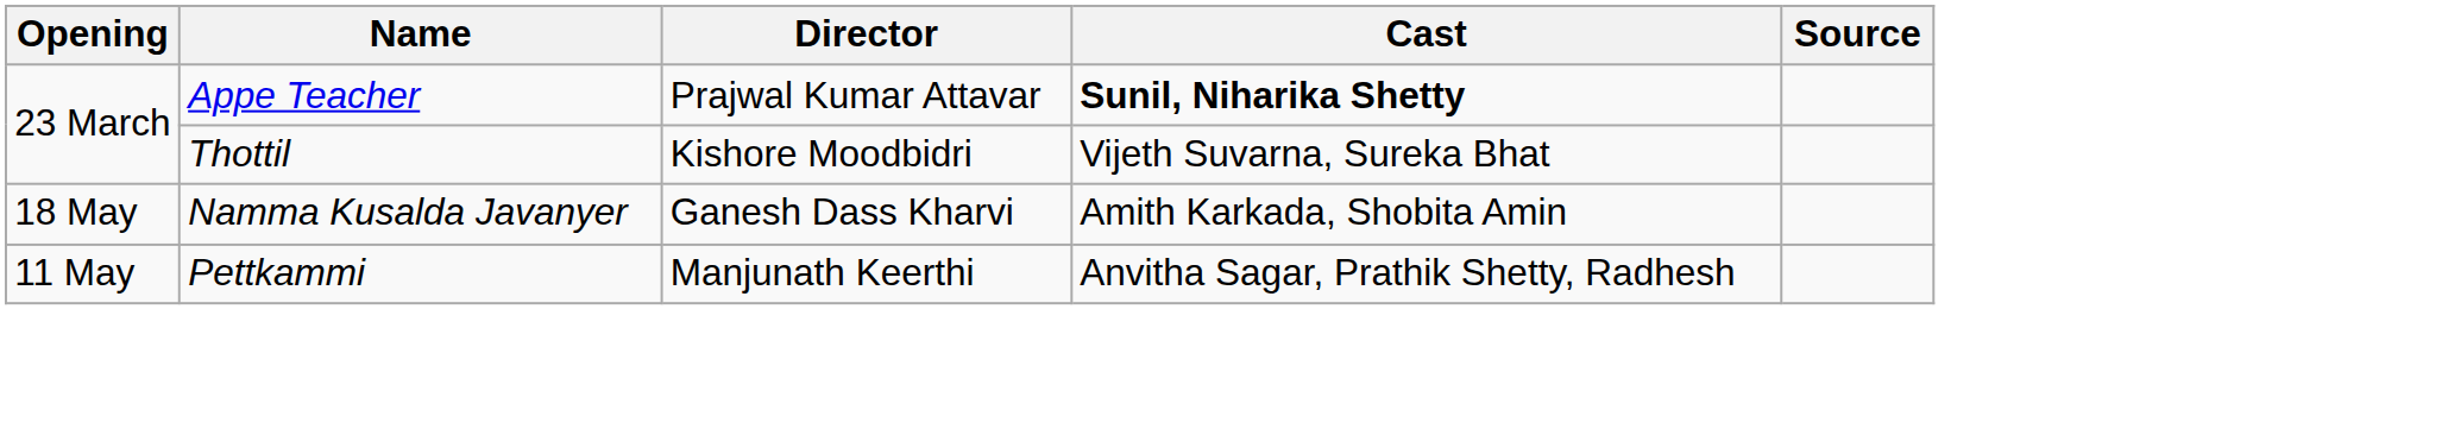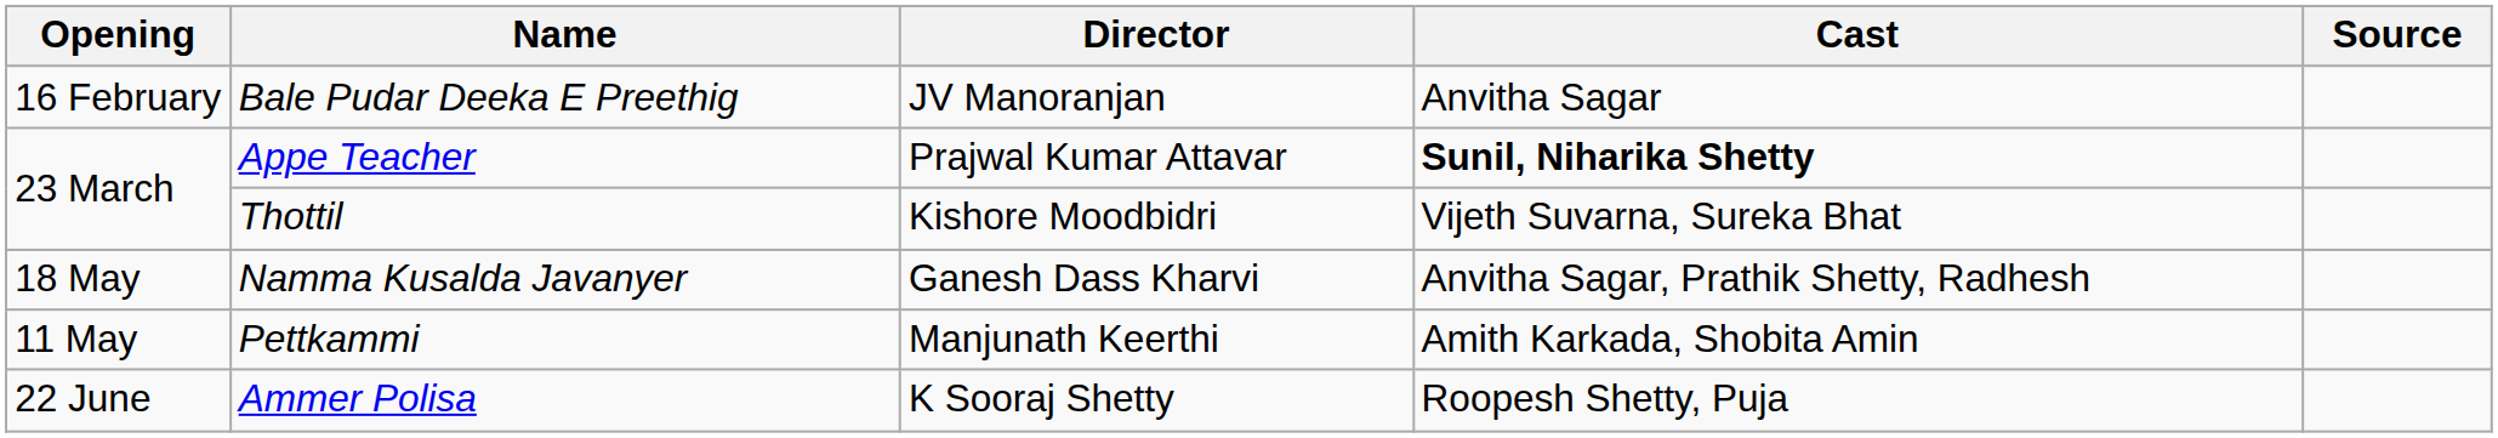+ row: 16 February | Bale Pudar Deeka E Preethig | JV Manoranjan | Anvitha Sagar
Namma Kusalda Javanyer | Cast: Amith Karkada, Shobita Amin -> Anvitha Sagar, Prathik Shetty, Radhesh
Pettkammi | Cast: Anvitha Sagar, Prathik Shetty, Radhesh -> Amith Karkada, Shobita Amin
+ row: 22 June | Ammer Polisa | K Sooraj Shetty | Roopesh Shetty, Puja
